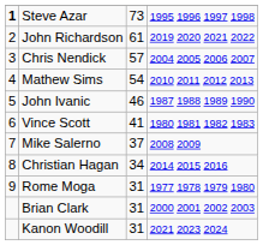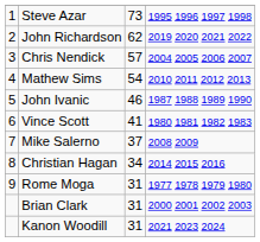Steve Azar | column 1: bold -> normal
John Richardson | column 3: 61 -> 62
